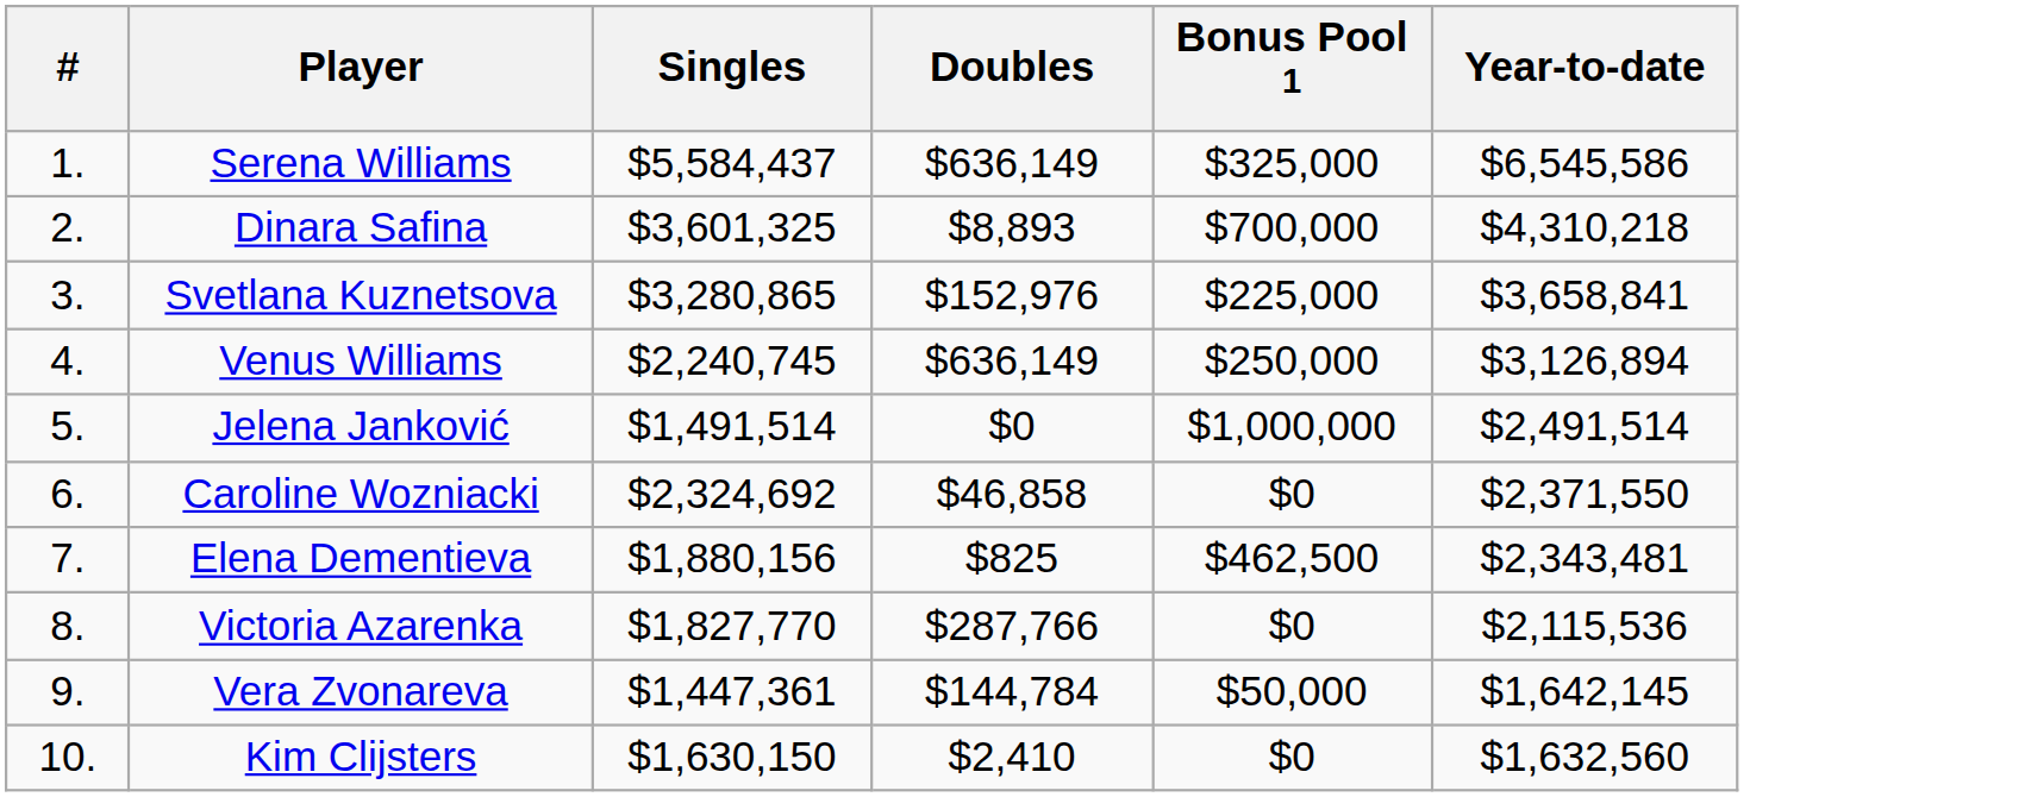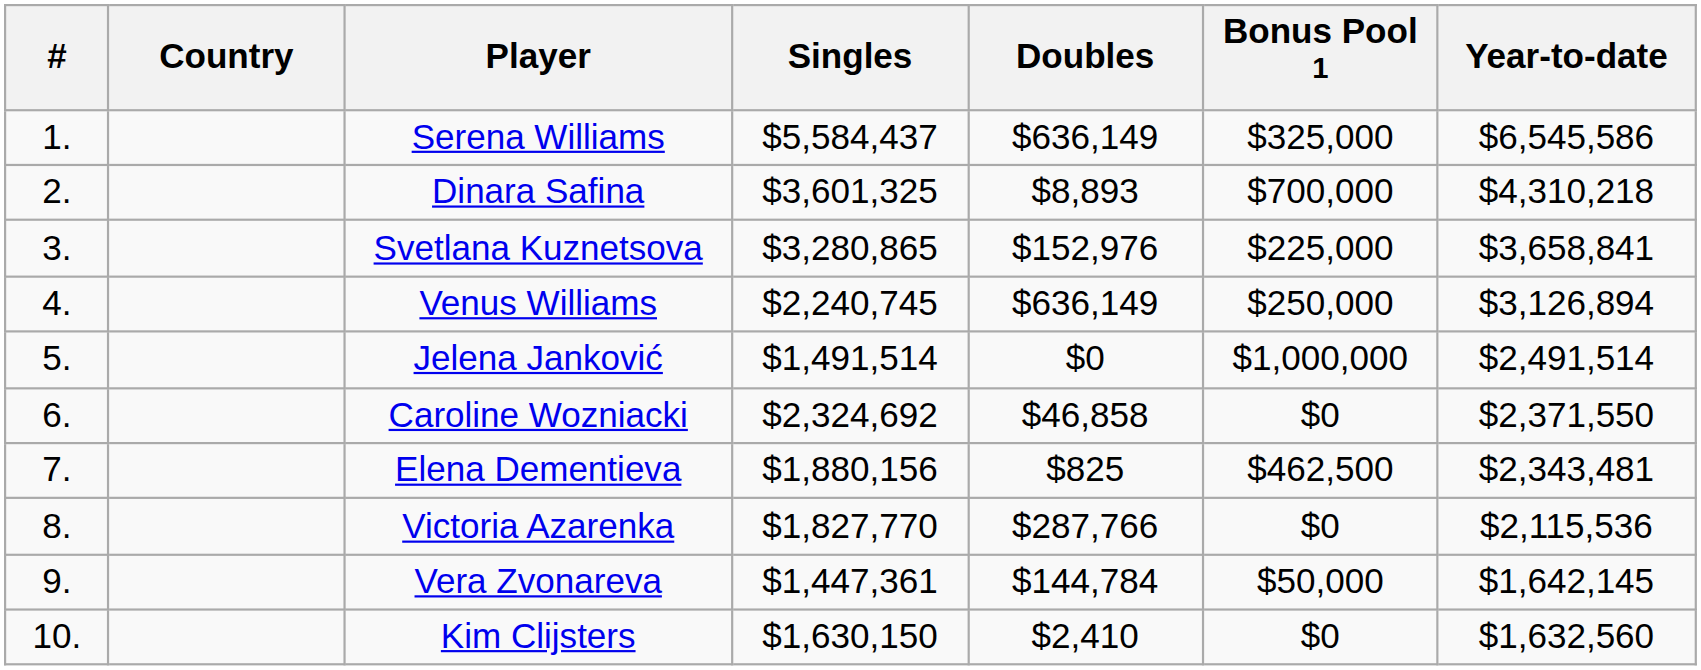+ column: Country
